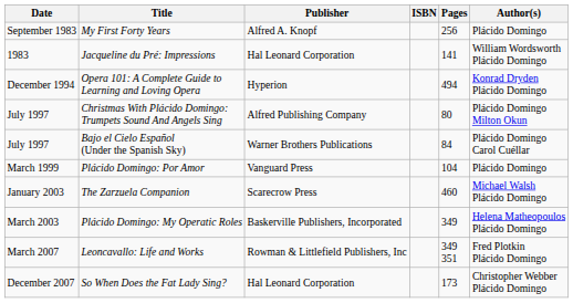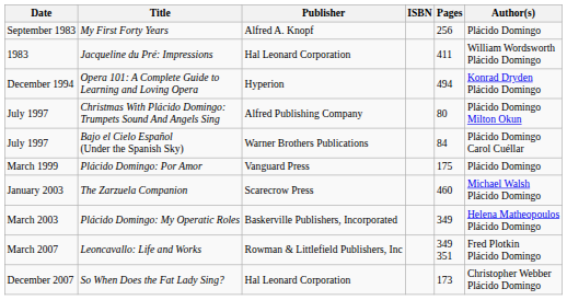Jacqueline du Pré: Impressions | Pages: 141 -> 411
Plácido Domingo: Por Amor | Pages: 104 -> 175
